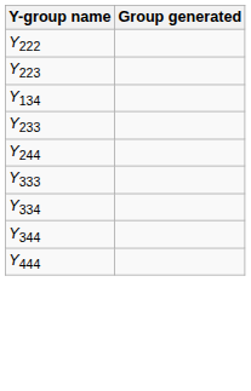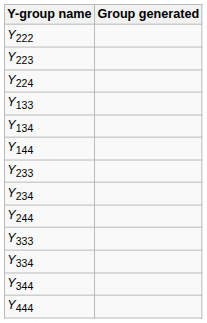+ row: Y224
+ row: Y133
+ row: Y144
+ row: Y234
